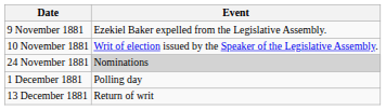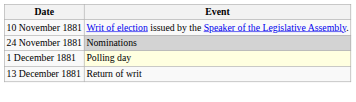- row: 9 November 1881 | Ezekiel Baker expelled from the Legislative Assembly.
1 December 1881 | Event: no background -> lightyellow background
